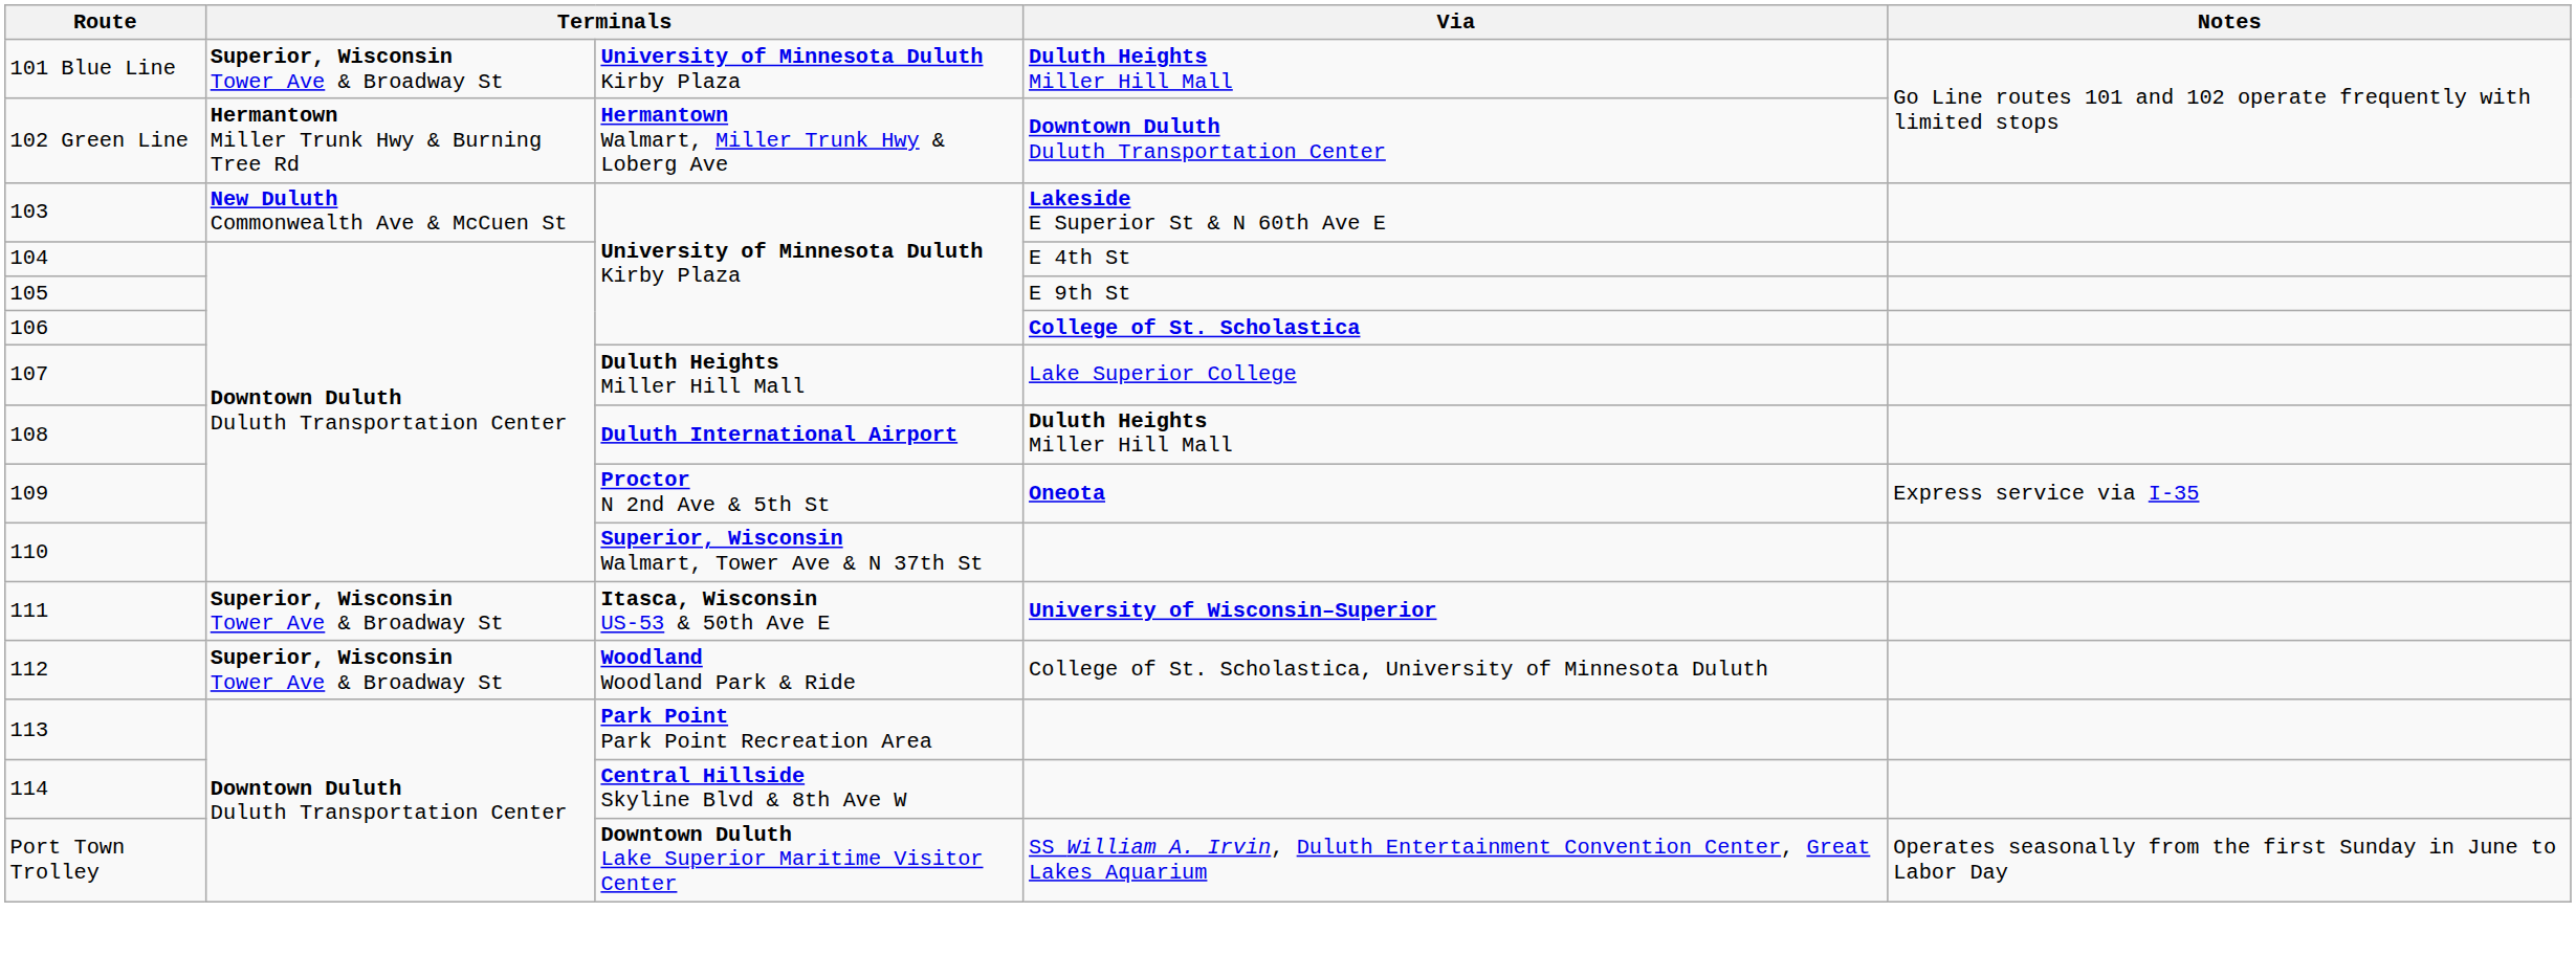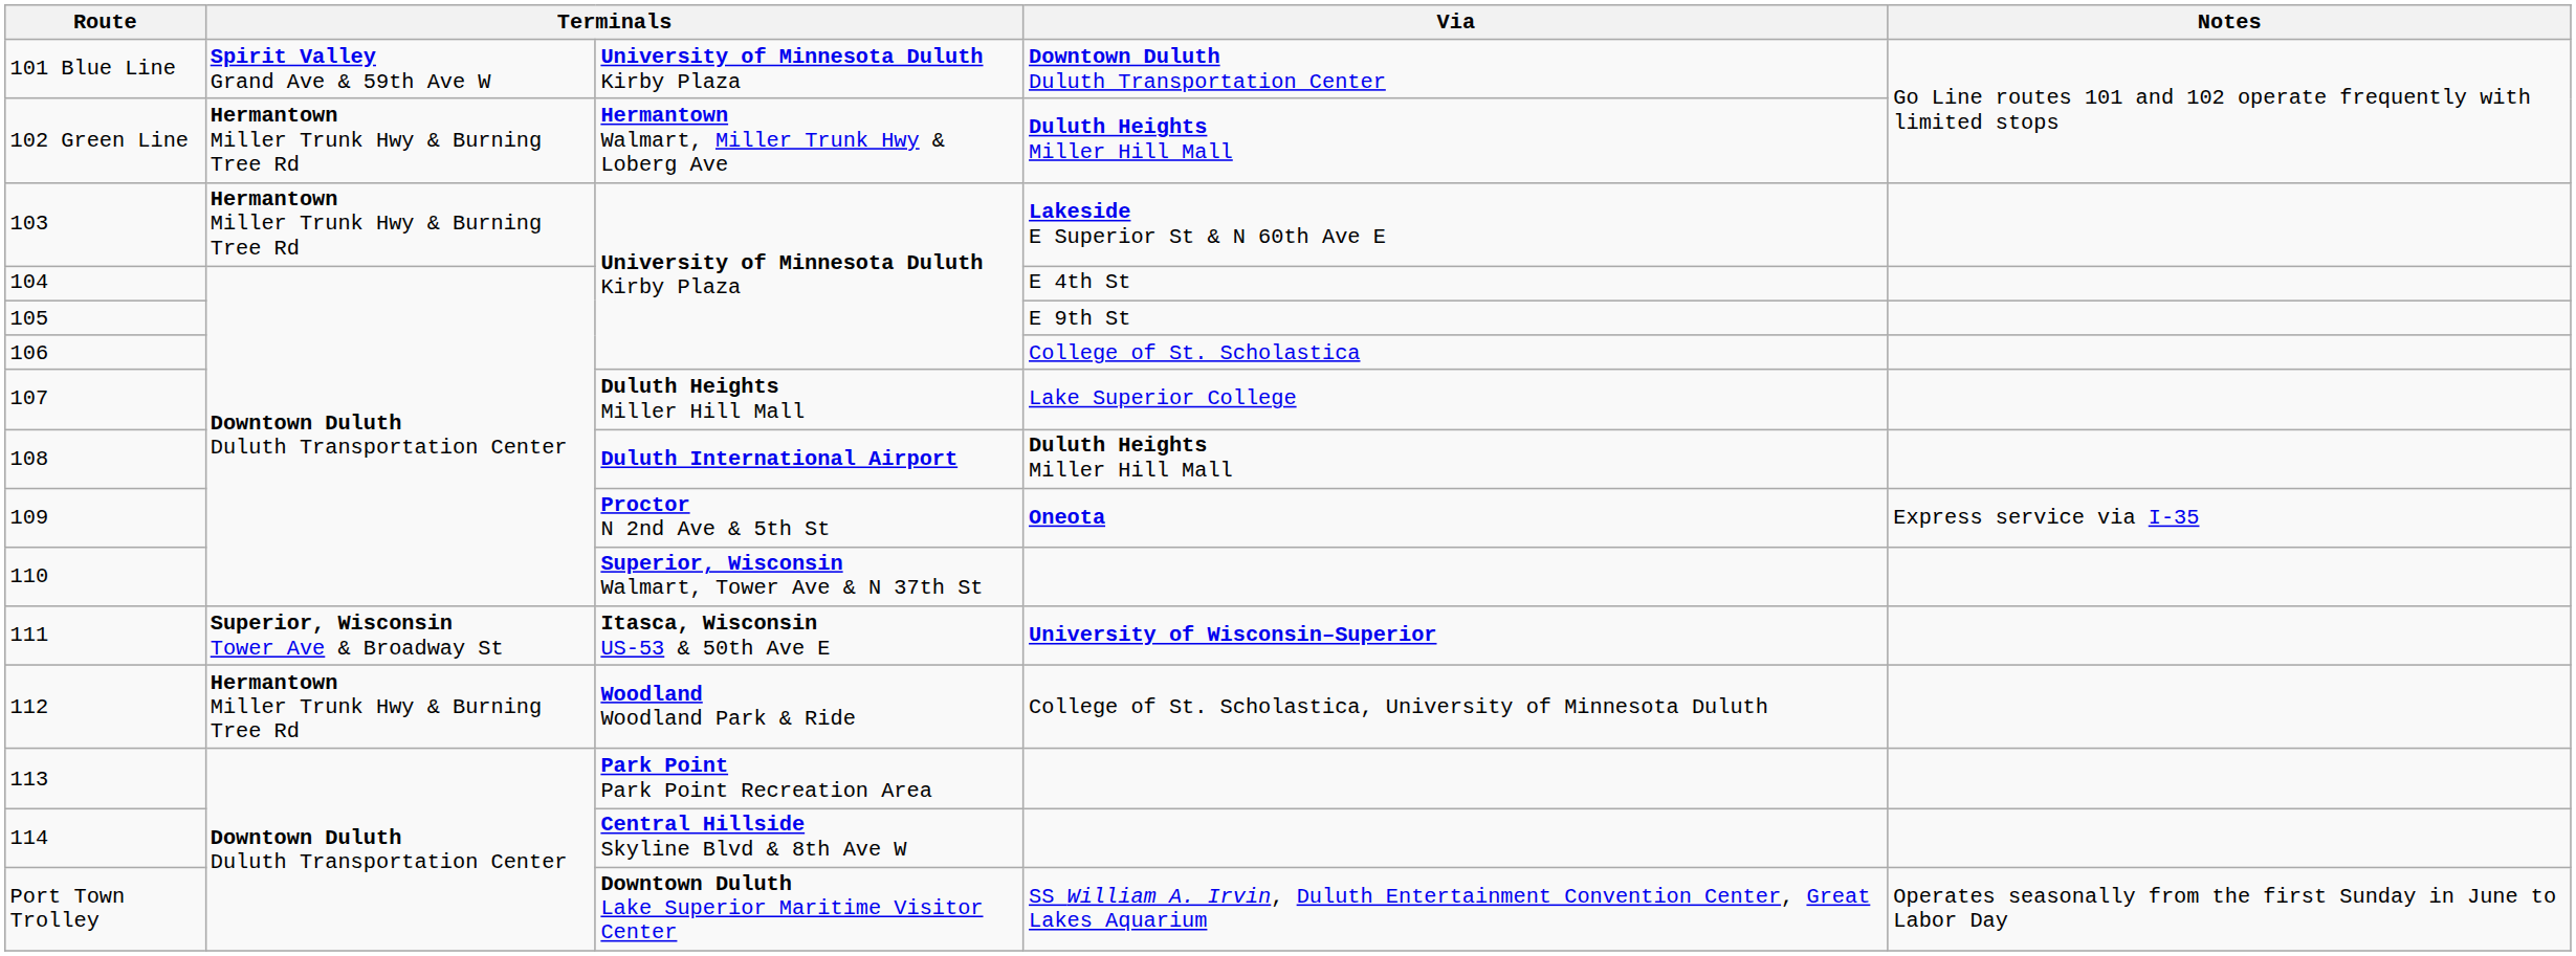101 Blue Line | column 2: Superior, Wisconsin Tower Ave & Broadway St -> Spirit Valley Grand Ave & 59th Ave W
101 Blue Line | Via: Duluth Heights Miller Hill Mall -> Downtown Duluth Duluth Transportation Center
102 Green Line | Via: Downtown Duluth Duluth Transportation Center -> Duluth Heights Miller Hill Mall
103 | column 2: New Duluth Commonwealth Ave & McCuen St -> Hermantown Miller Trunk Hwy & Burning Tree Rd
106 | Via: bold -> normal
112 | column 2: Superior, Wisconsin Tower Ave & Broadway St -> Hermantown Miller Trunk Hwy & Burning Tree Rd
